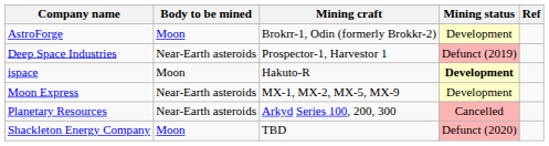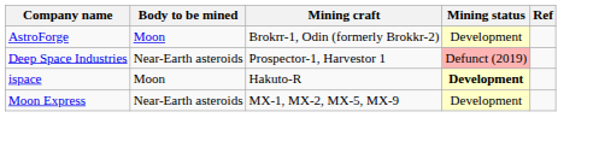- row: Planetary Resources | Near-Earth asteroids | Arkyd Series 100, 200, 300 | Cancelled
- row: Shackleton Energy Company | Moon | TBD | Defunct (2020)
